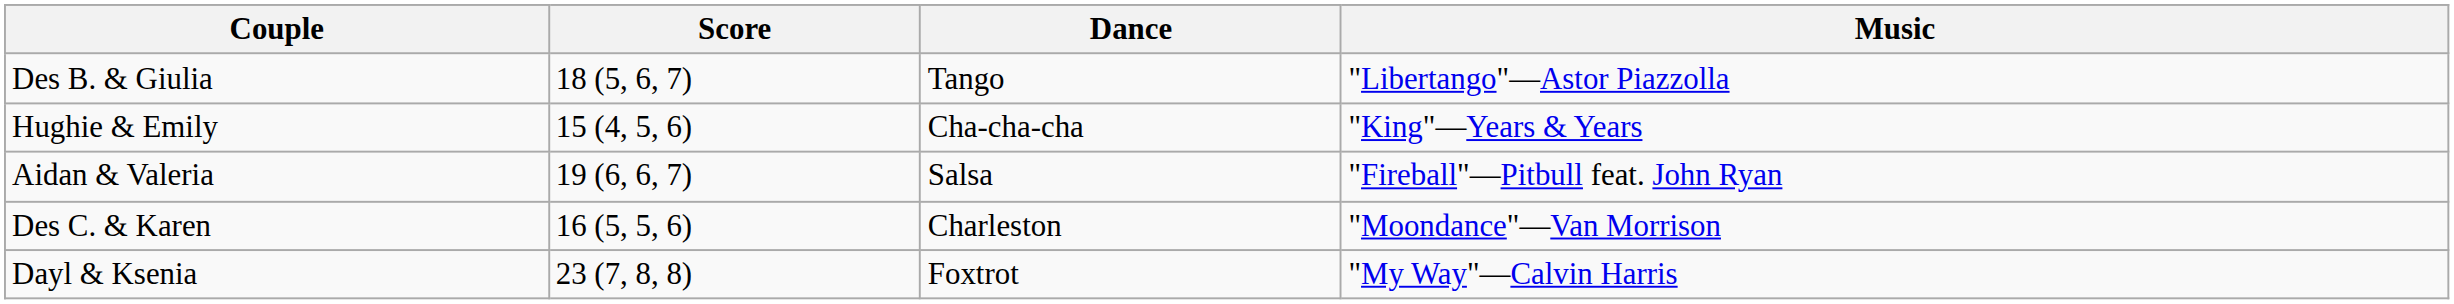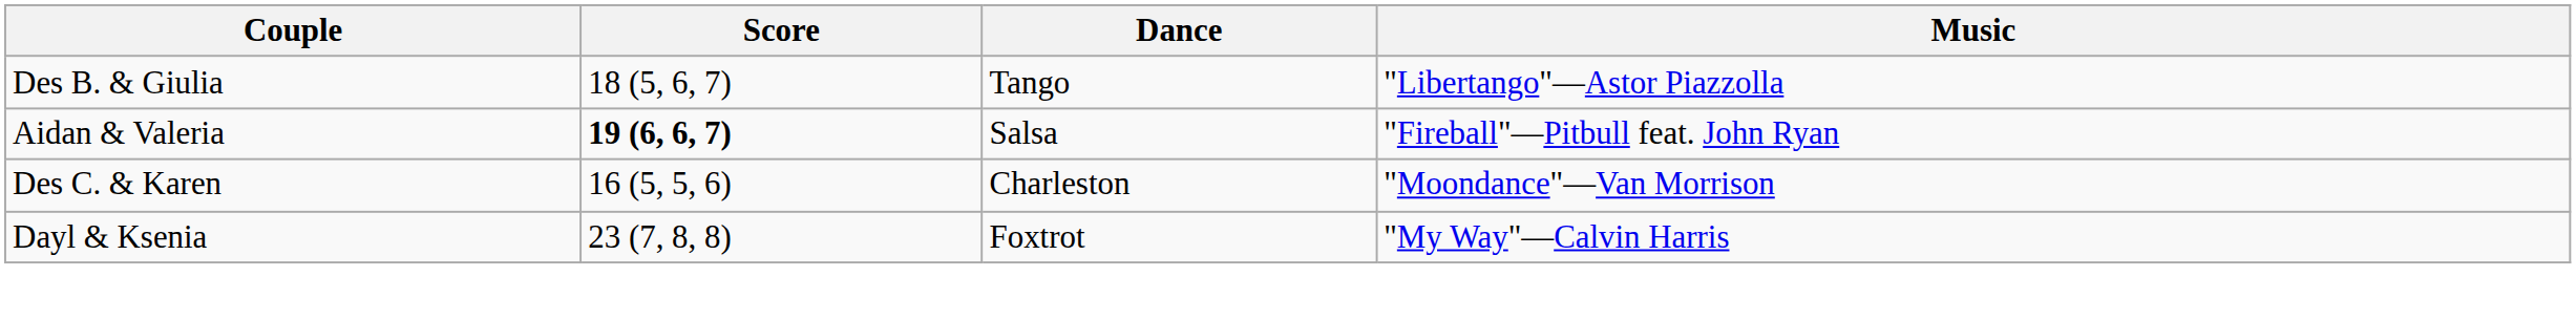- row: Hughie & Emily | 15 (4, 5, 6) | Cha-cha-cha | "King"—Years & Years
Aidan & Valeria | Score: normal -> bold
